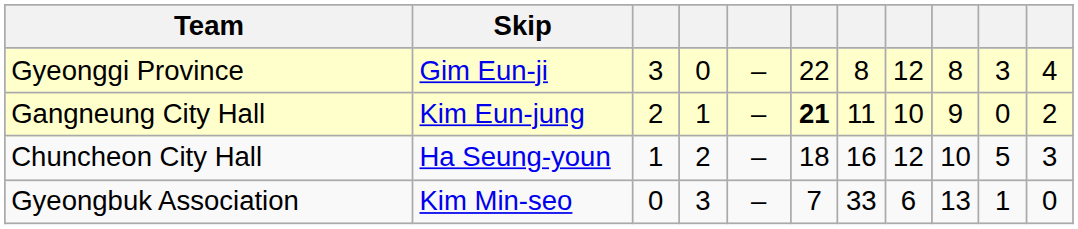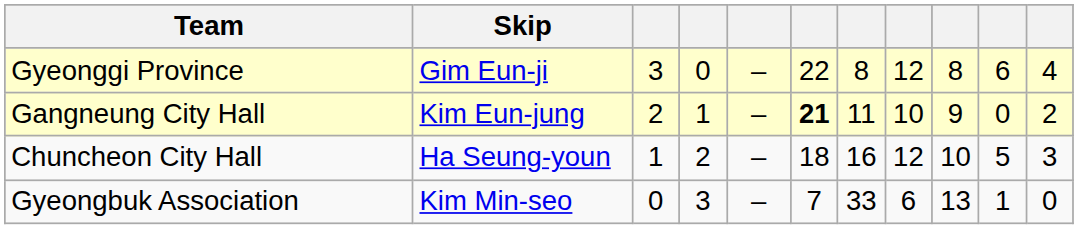Gyeonggi Province | column 10: 3 -> 6
